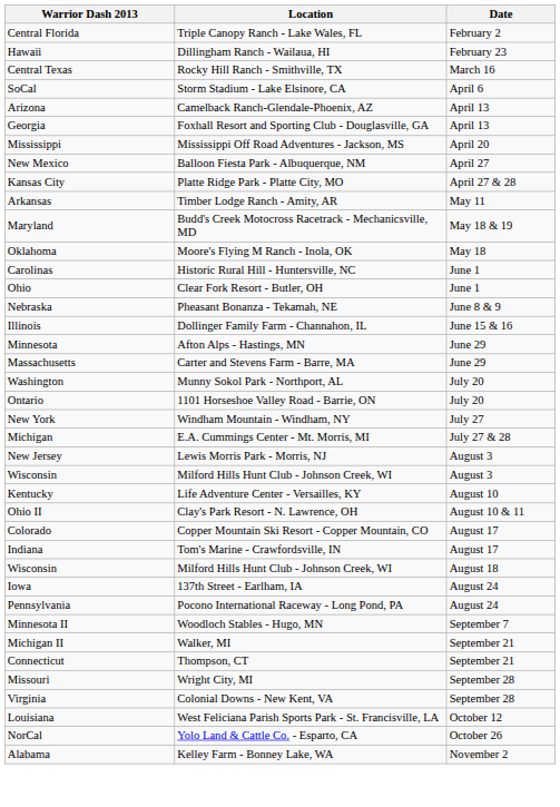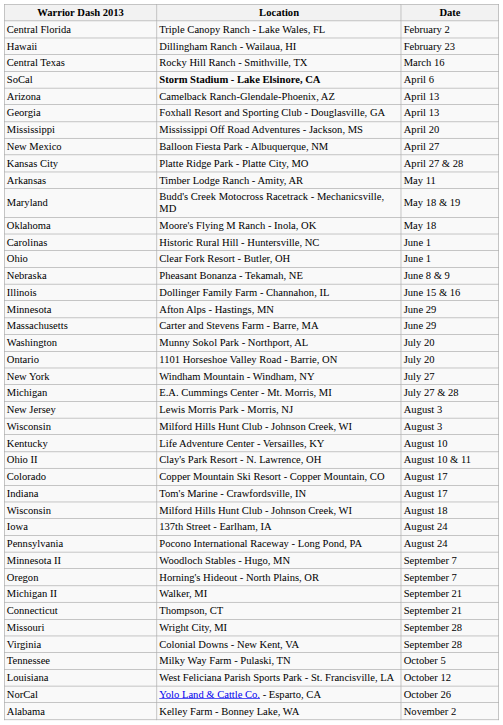SoCal | Location: normal -> bold
+ row: Oregon | Horning's Hideout - North Plains, OR | September 7
+ row: Tennessee | Milky Way Farm - Pulaski, TN | October 5
